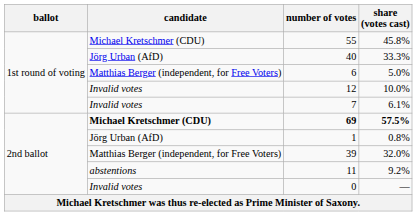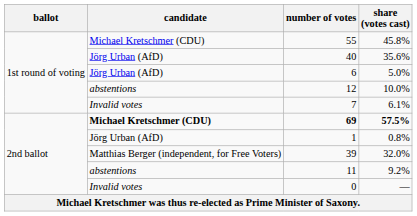40 | share (votes cast): 33.3% -> 35.6%
6 | candidate: Matthias Berger (independent, for Free Voters) -> Jörg Urban (AfD)
12 | candidate: Invalid votes -> abstentions
